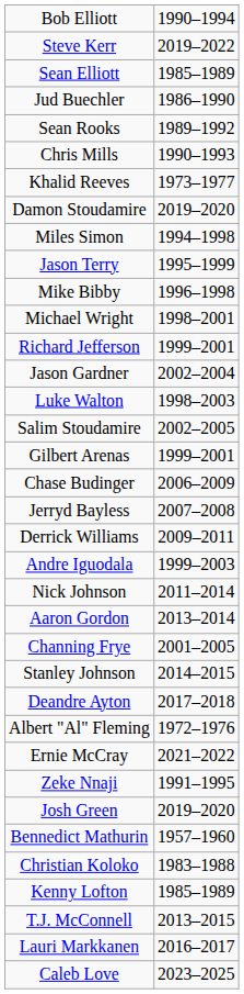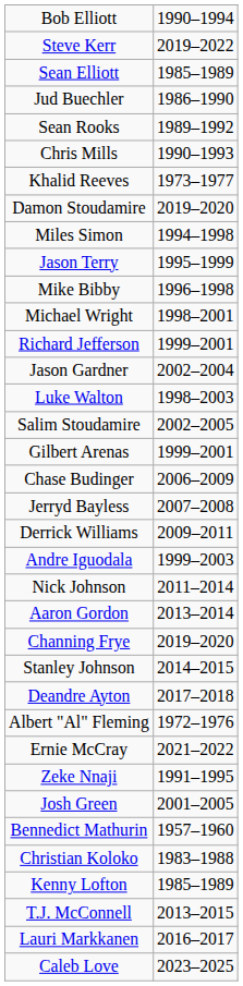Channing Frye | column 2: 2001–2005 -> 2019–2020
Josh Green | column 2: 2019–2020 -> 2001–2005
